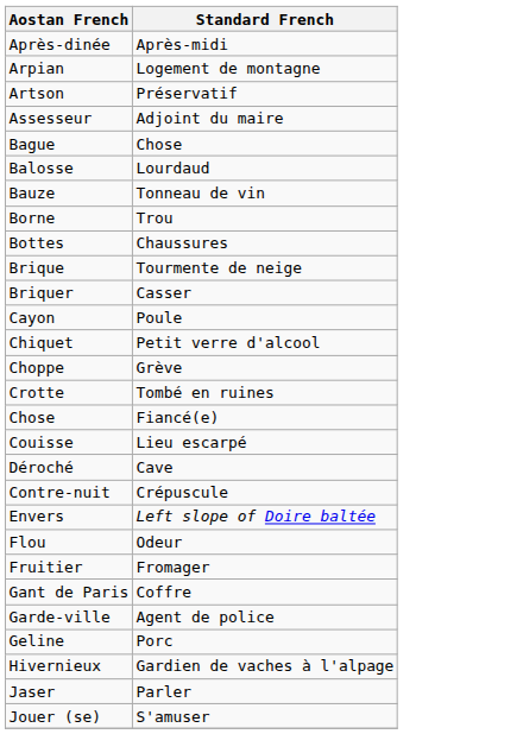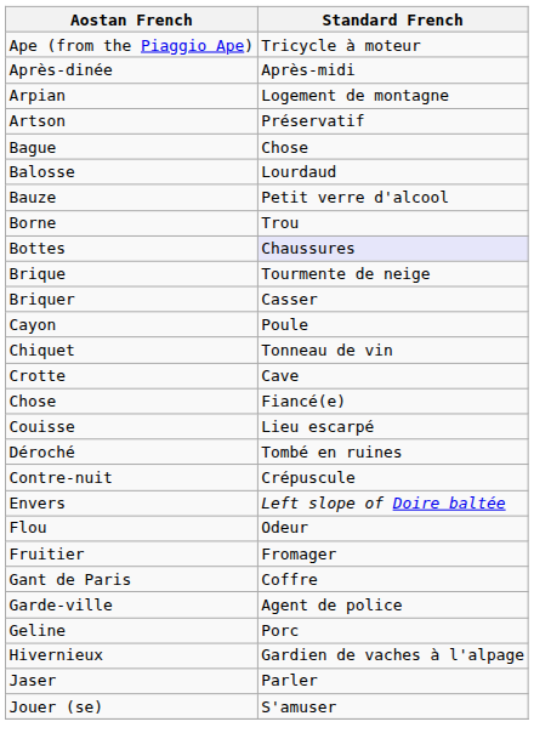+ row: Ape (from the Piaggio Ape) | Tricycle à moteur
- row: Assesseur | Adjoint du maire
Bauze | Standard French: Tonneau de vin -> Petit verre d'alcool
Bottes | Standard French: no background -> lavender background
Chiquet | Standard French: Petit verre d'alcool -> Tonneau de vin
- row: Choppe | Grève
Crotte | Standard French: Tombé en ruines -> Cave
Déroché | Standard French: Cave -> Tombé en ruines
